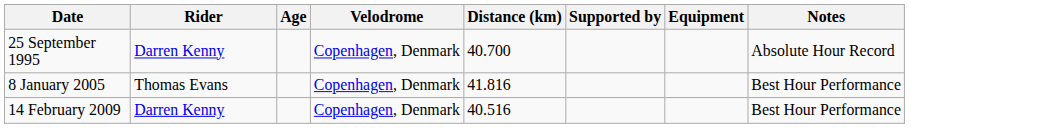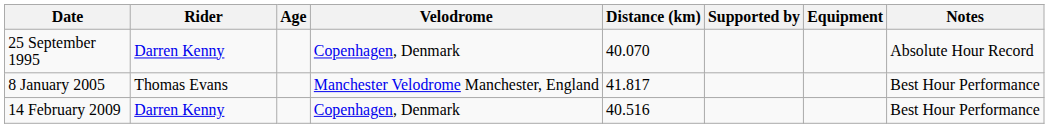25 September 1995 | Distance (km): 40.700 -> 40.070
8 January 2005 | Velodrome: Copenhagen, Denmark -> Manchester Velodrome Manchester, England
8 January 2005 | Distance (km): 41.816 -> 41.817
